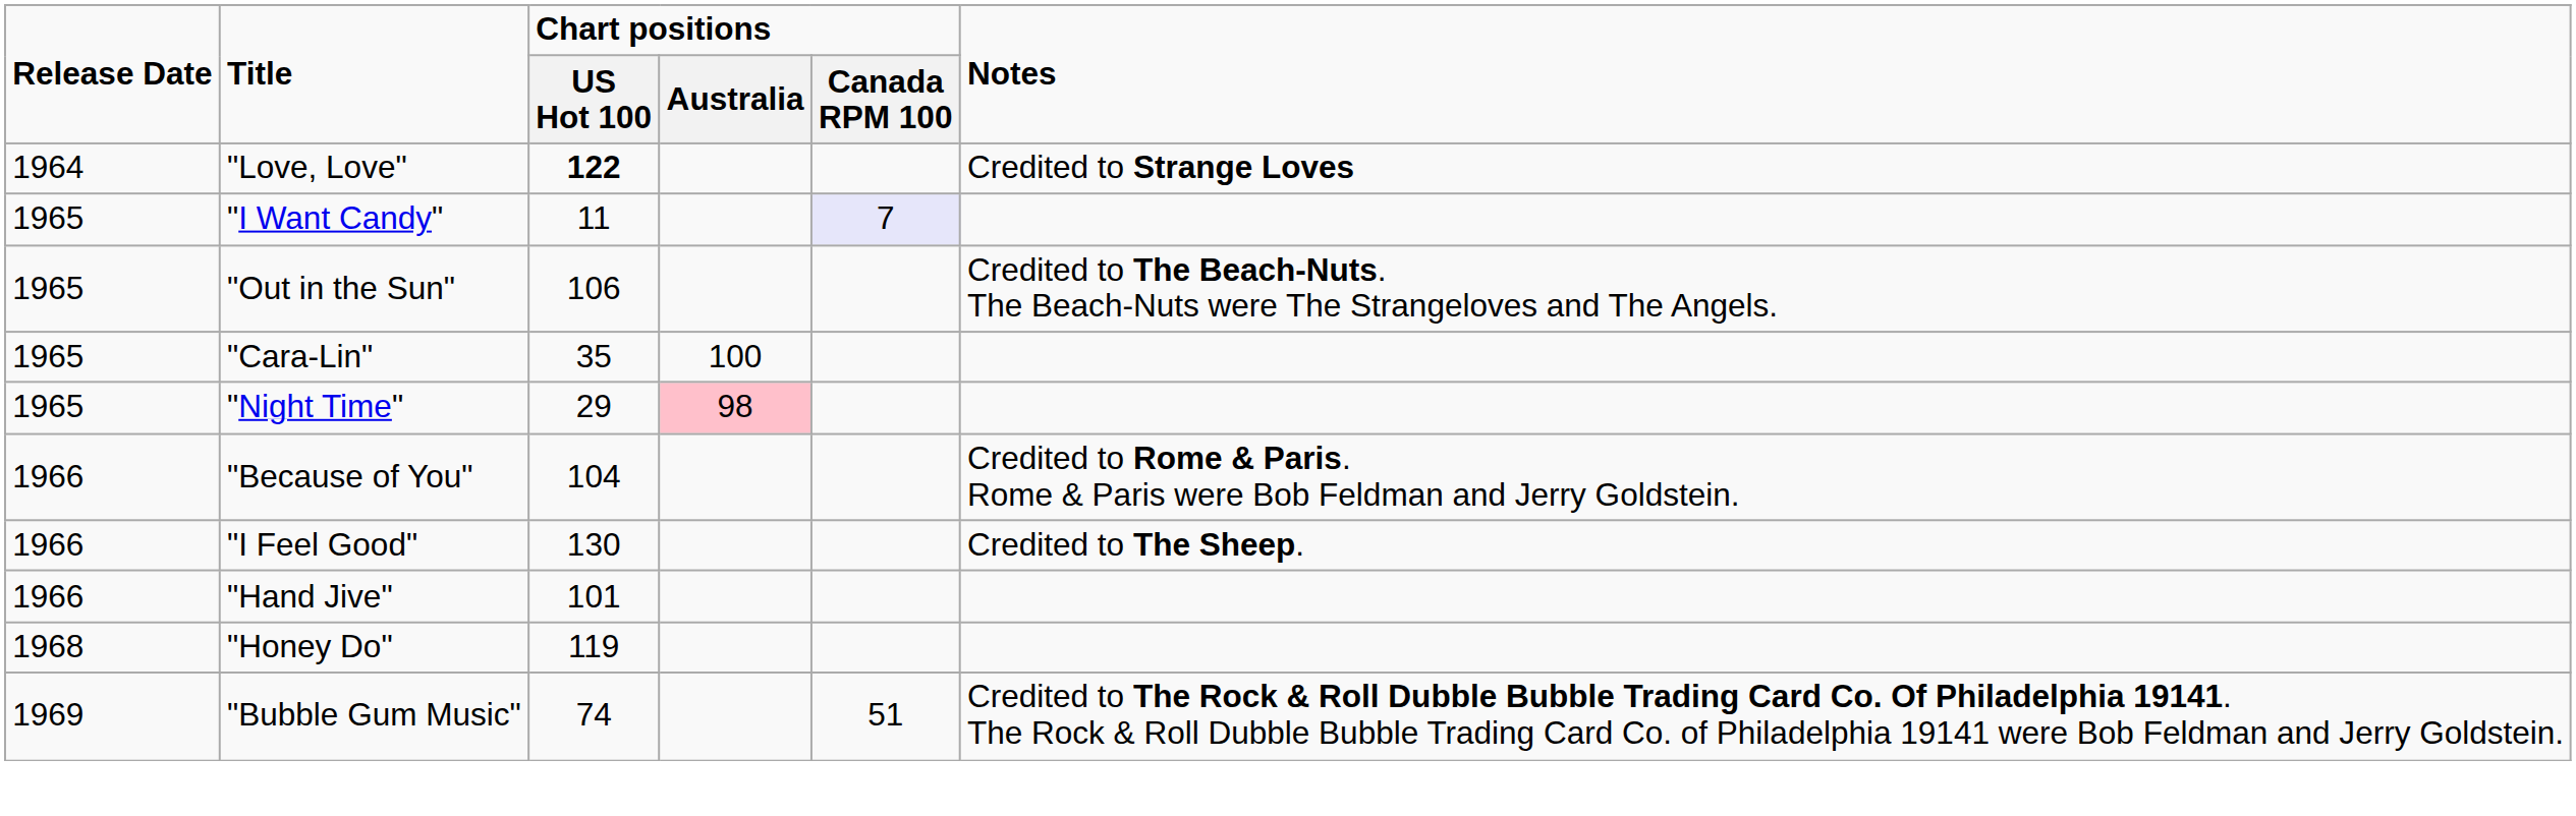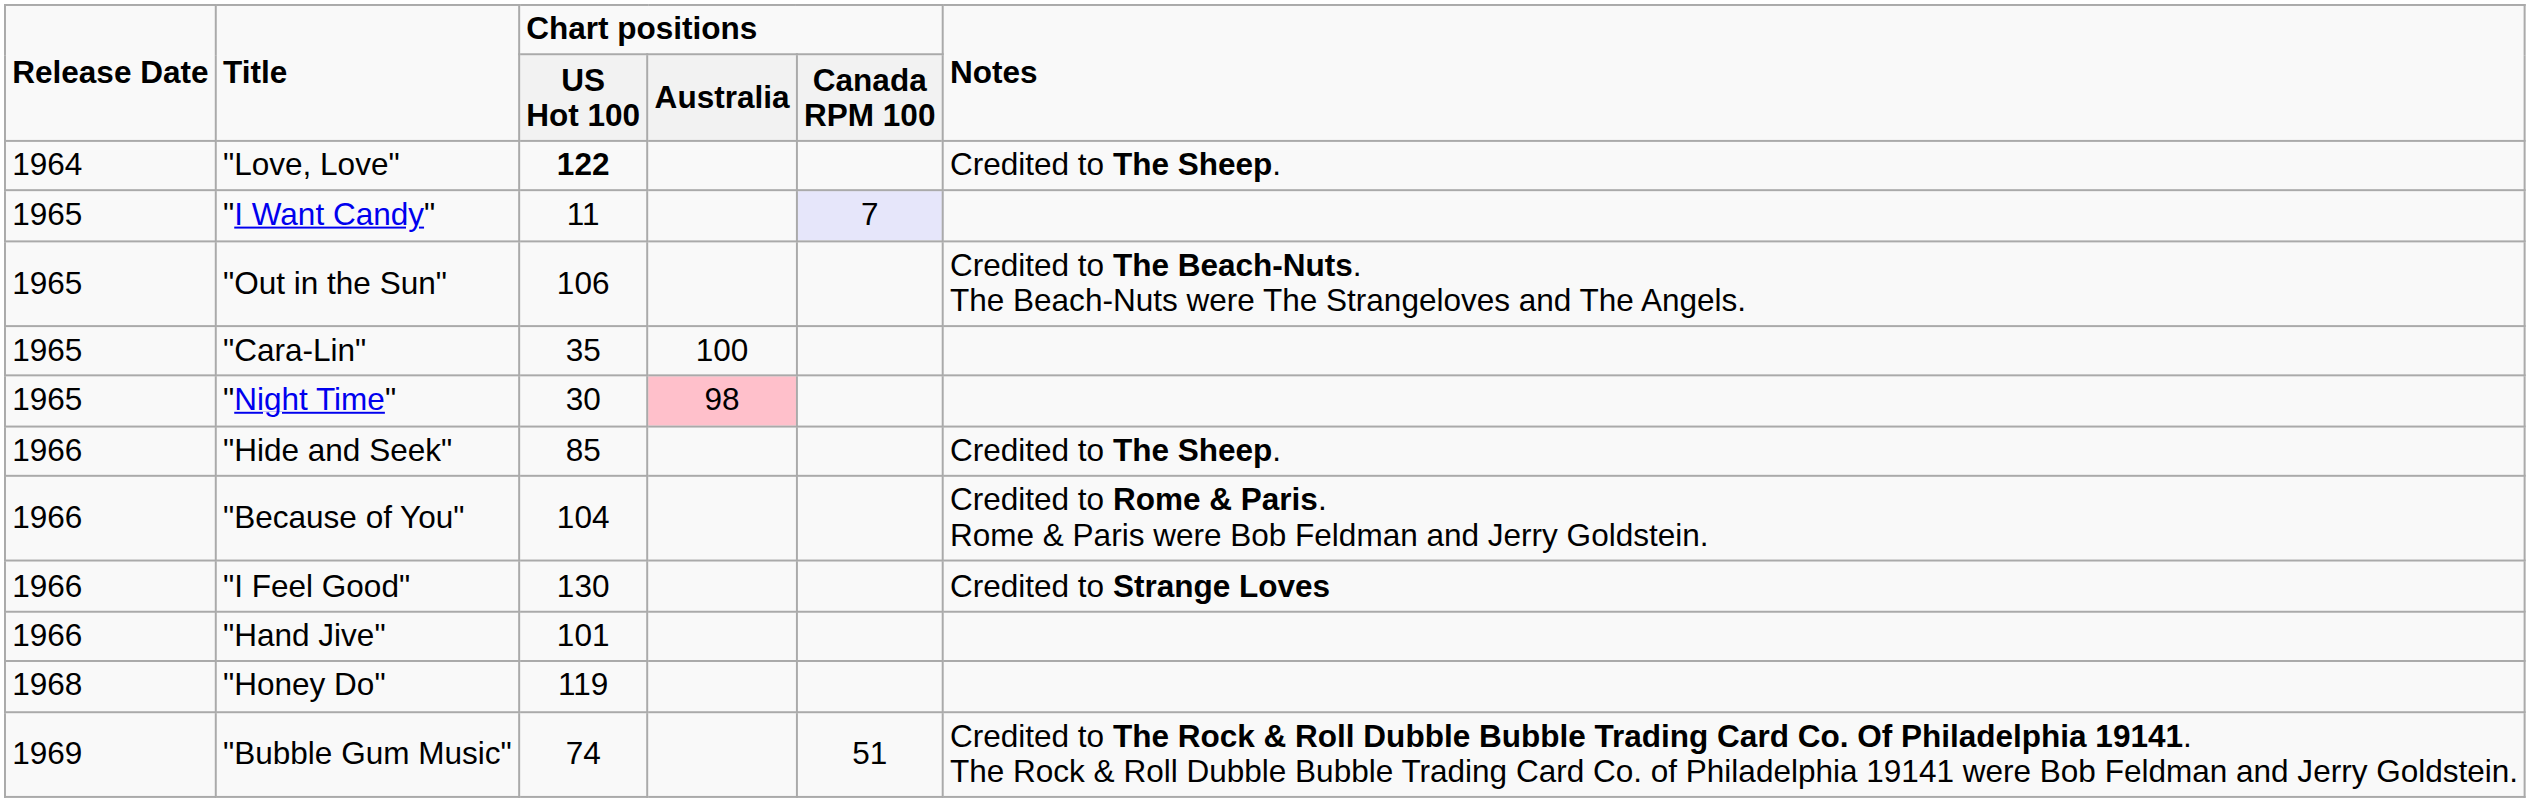"Love, Love" | Notes: Credited to Strange Loves -> Credited to The Sheep.
"Night Time" | Chart positions / US Hot 100: 29 -> 30
+ row: 1966 | "Hide and Seek" | 85 | Credited to The Sheep.
"I Feel Good" | Notes: Credited to The Sheep. -> Credited to Strange Loves
